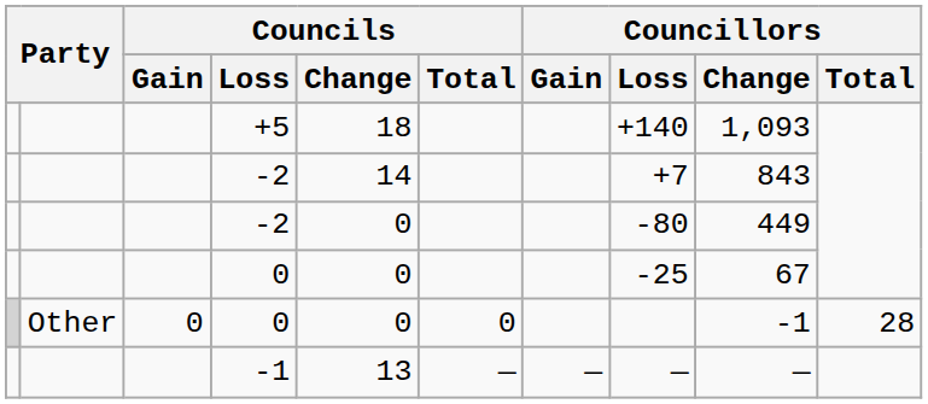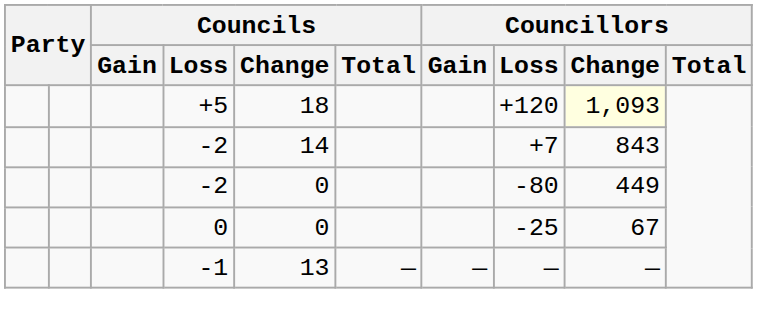+5 | Councillors / Loss: +140 -> +120
+5 | Councillors / Change: no background -> lightyellow background
- row: Other | 0 | 0 | 0 | 0 | -1 | 28
